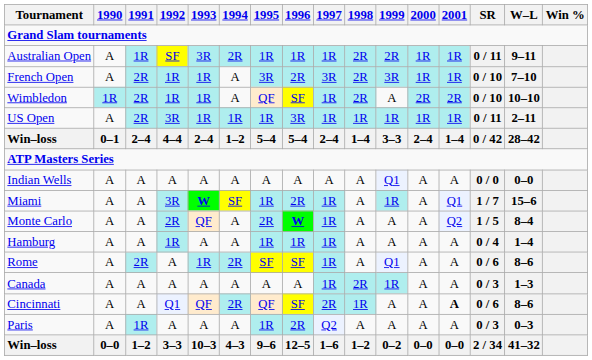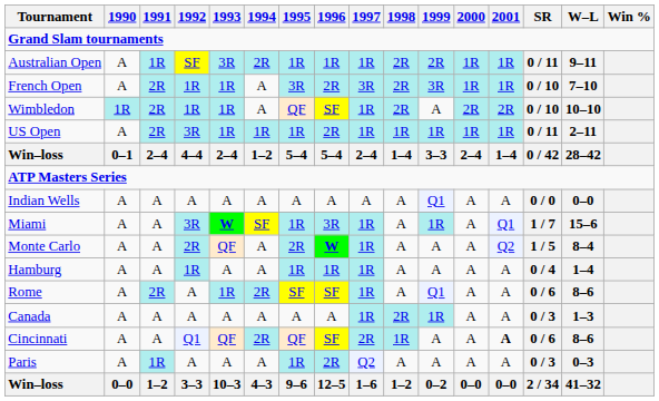US Open | 1996: 3R -> 2R
Miami | 1996: 2R -> 3R
